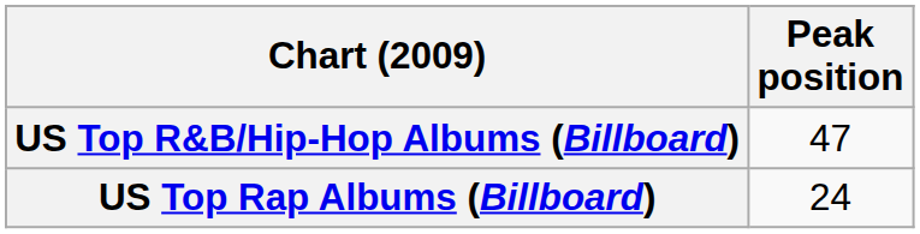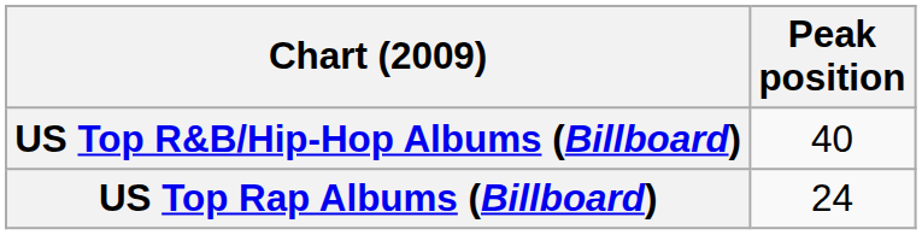US Top R&B/Hip-Hop Albums (Billboard) | Peak position: 47 -> 40
